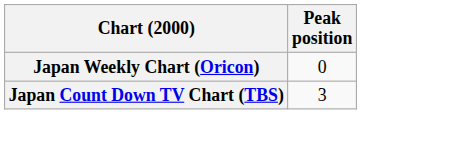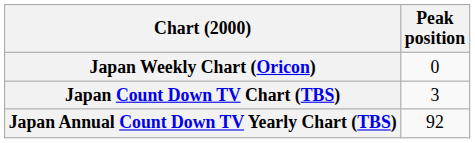+ row: Japan Annual Count Down TV Yearly Chart (TBS) | 92
